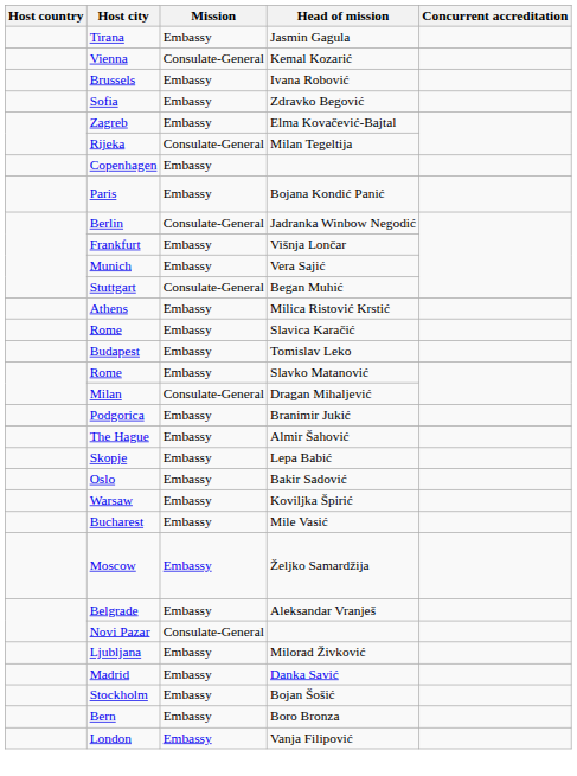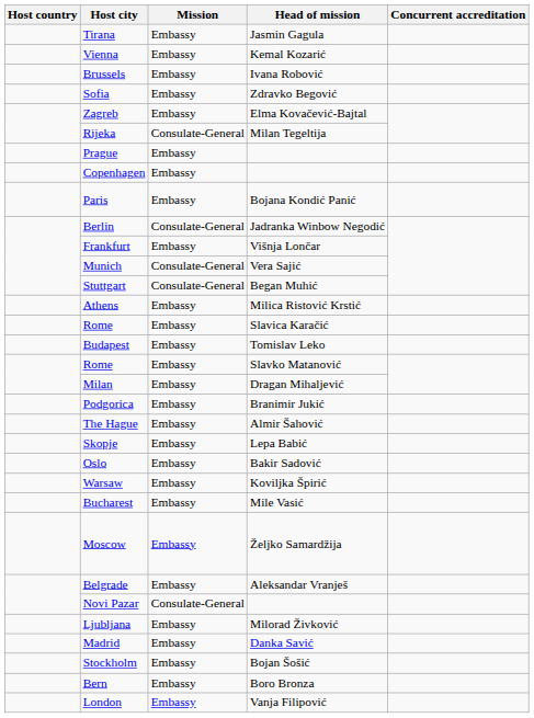Vienna | Mission: Consulate-General -> Embassy
+ row: Prague | Embassy
Munich | Mission: Embassy -> Consulate-General
Milan | Mission: Consulate-General -> Embassy
